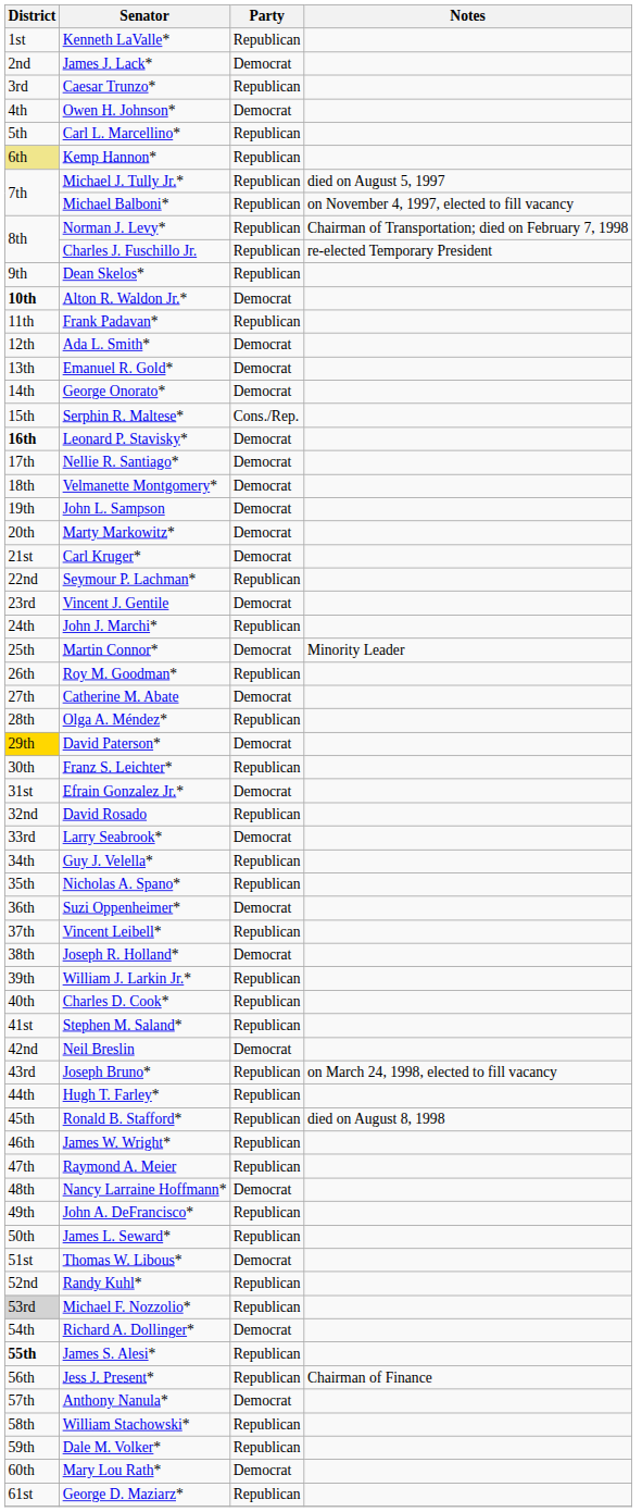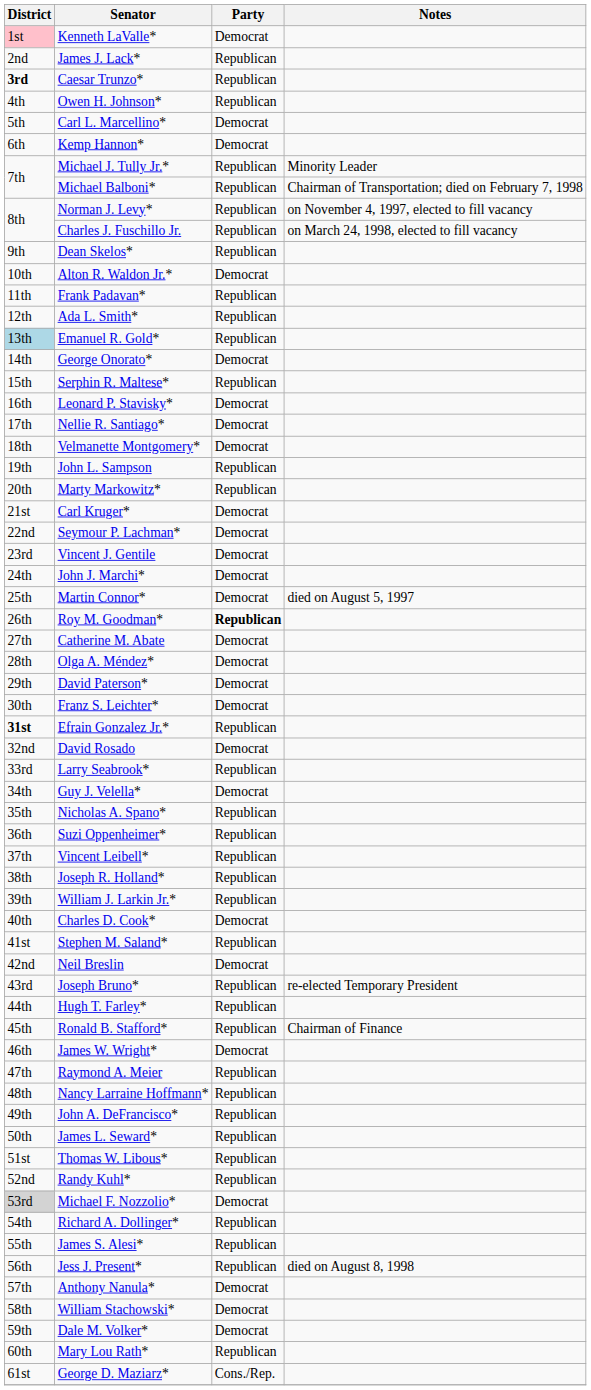Kenneth LaValle* | District: no background -> pink background
Kenneth LaValle* | Party: Republican -> Democrat
James J. Lack* | Party: Democrat -> Republican
Caesar Trunzo* | District: normal -> bold
Owen H. Johnson* | Party: Democrat -> Republican
Carl L. Marcellino* | Party: Republican -> Democrat
Kemp Hannon* | District: khaki background -> no background
Kemp Hannon* | Party: Republican -> Democrat
Michael J. Tully Jr.* | Notes: died on August 5, 1997 -> Minority Leader
Michael Balboni* | Notes: on November 4, 1997, elected to fill vacancy -> Chairman of Transportation; died on February 7, 1998
Norman J. Levy* | Notes: Chairman of Transportation; died on February 7, 1998 -> on November 4, 1997, elected to fill vacancy
Charles J. Fuschillo Jr. | Notes: re-elected Temporary President -> on March 24, 1998, elected to fill vacancy
Alton R. Waldon Jr.* | District: bold -> normal
Ada L. Smith* | Party: Democrat -> Republican
Emanuel R. Gold* | District: no background -> lightblue background
Emanuel R. Gold* | Party: Democrat -> Republican
Serphin R. Maltese* | Party: Cons./Rep. -> Republican
Leonard P. Stavisky* | District: bold -> normal
John L. Sampson | Party: Democrat -> Republican
Marty Markowitz* | Party: Democrat -> Republican
Seymour P. Lachman* | Party: Republican -> Democrat
John J. Marchi* | Party: Republican -> Democrat
Martin Connor* | Notes: Minority Leader -> died on August 5, 1997
Roy M. Goodman* | Party: normal -> bold
Olga A. Méndez* | Party: Republican -> Democrat
David Paterson* | District: gold background -> no background
Franz S. Leichter* | Party: Republican -> Democrat
Efrain Gonzalez Jr.* | District: normal -> bold
Efrain Gonzalez Jr.* | Party: Democrat -> Republican
David Rosado | Party: Republican -> Democrat
Larry Seabrook* | Party: Democrat -> Republican
Guy J. Velella* | Party: Republican -> Democrat
Suzi Oppenheimer* | Party: Democrat -> Republican
Joseph R. Holland* | Party: Democrat -> Republican
Charles D. Cook* | Party: Republican -> Democrat
Joseph Bruno* | Notes: on March 24, 1998, elected to fill vacancy -> re-elected Temporary President
Ronald B. Stafford* | Notes: died on August 8, 1998 -> Chairman of Finance
James W. Wright* | Party: Republican -> Democrat
Nancy Larraine Hoffmann* | Party: Democrat -> Republican
Thomas W. Libous* | Party: Democrat -> Republican
Michael F. Nozzolio* | Party: Republican -> Democrat
Richard A. Dollinger* | Party: Democrat -> Republican
James S. Alesi* | District: bold -> normal
Jess J. Present* | Notes: Chairman of Finance -> died on August 8, 1998
William Stachowski* | Party: Republican -> Democrat
Dale M. Volker* | Party: Republican -> Democrat
Mary Lou Rath* | Party: Democrat -> Republican
George D. Maziarz* | Party: Republican -> Cons./Rep.
